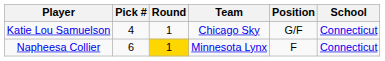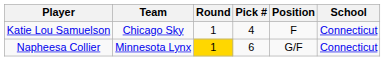columns swapped: Team <-> Pick #
Katie Lou Samuelson | Position: G/F -> F
Napheesa Collier | Position: F -> G/F
